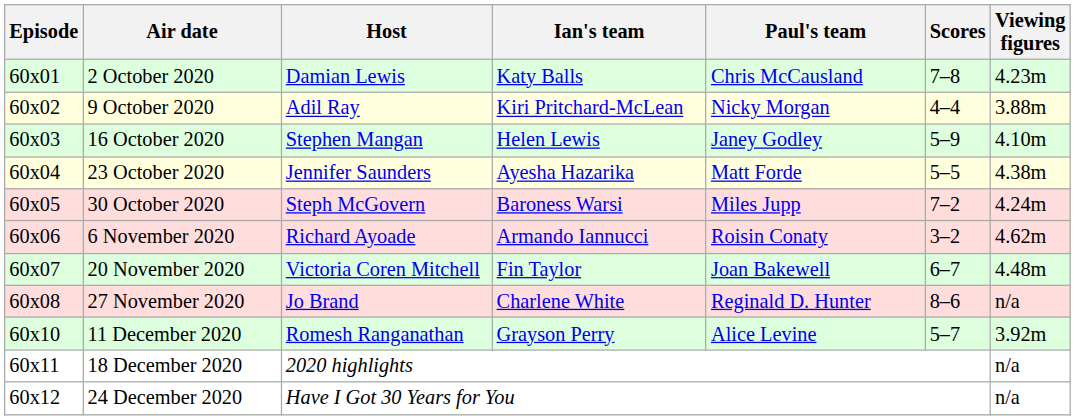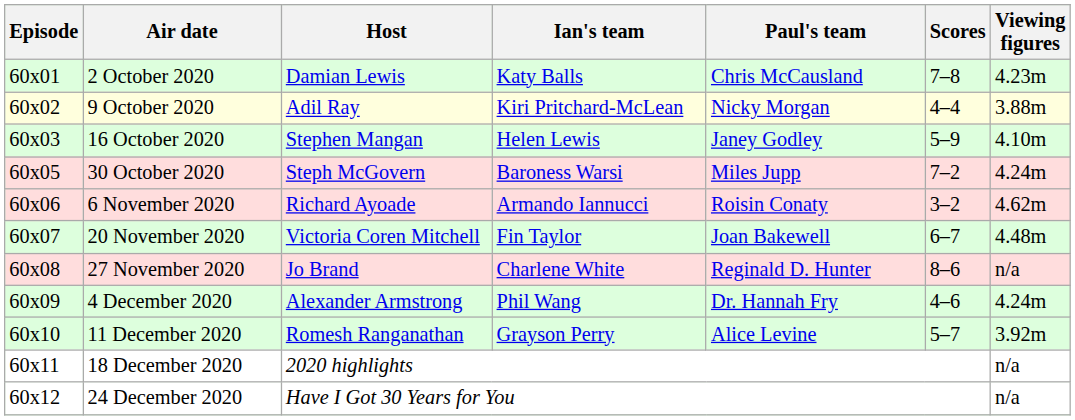- row: 60x04 | 23 October 2020 | Jennifer Saunders | Ayesha Hazarika | Matt Forde | 5–5 | 4.38m
+ row: 60x09 | 4 December 2020 | Alexander Armstrong | Phil Wang | Dr. Hannah Fry | 4–6 | 4.24m
